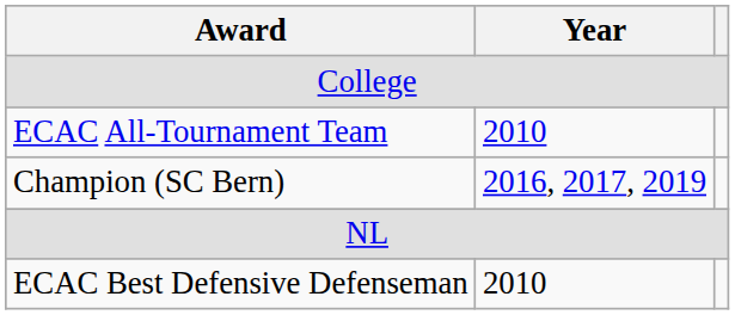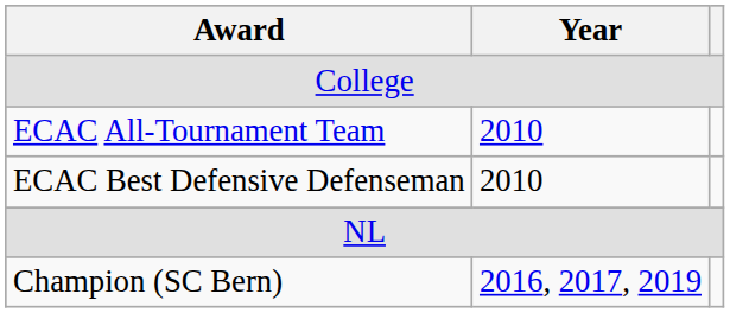rows swapped: ECAC Best Defensive Defenseman <-> Champion (SC Bern)
